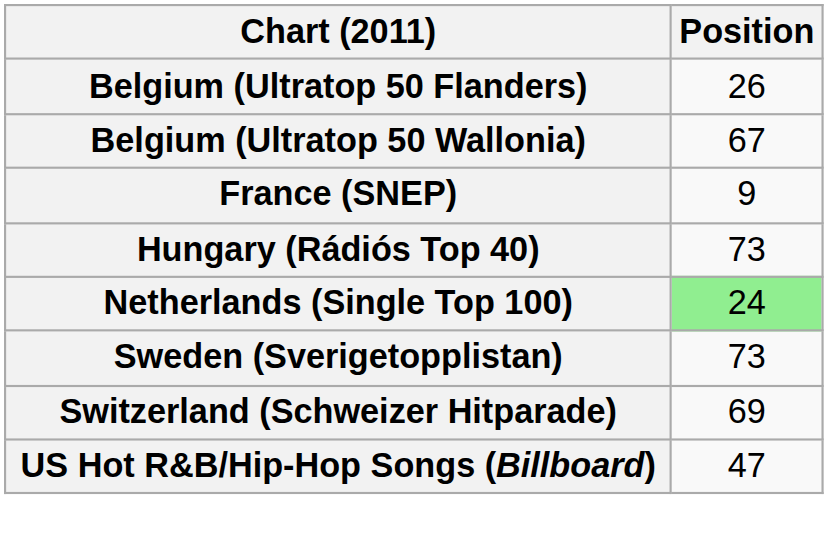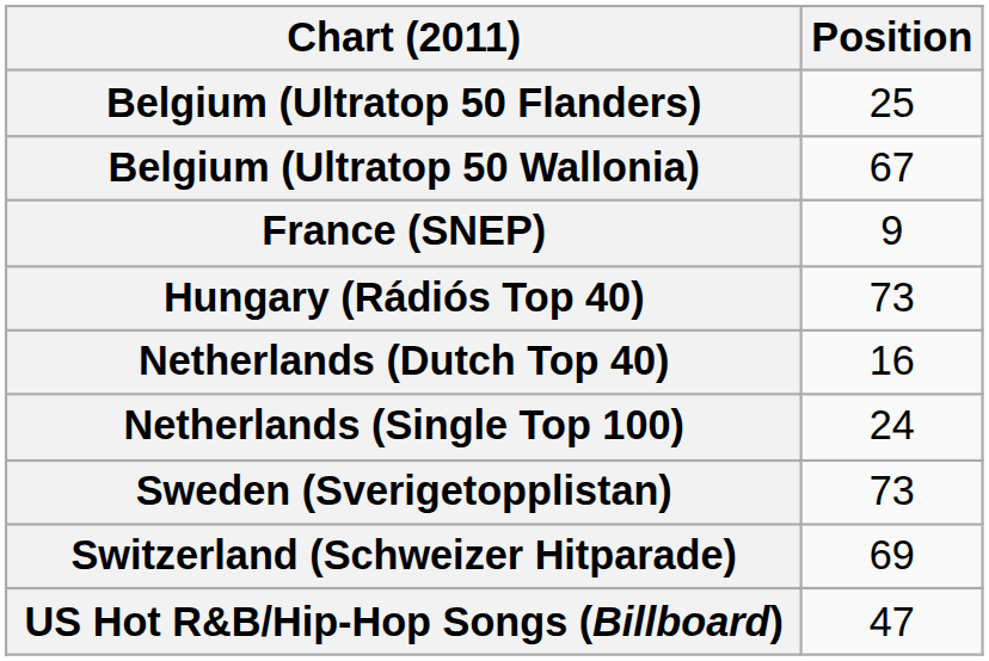Belgium (Ultratop 50 Flanders) | Position: 26 -> 25
+ row: Netherlands (Dutch Top 40) | 16
Netherlands (Single Top 100) | Position: lightgreen background -> no background
